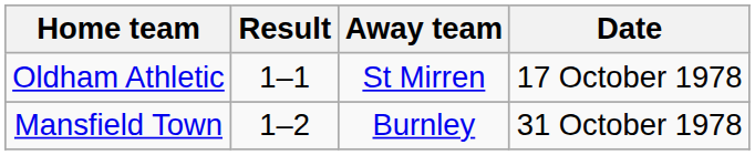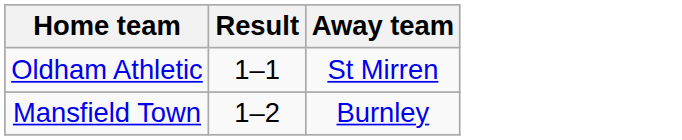- column: Date | 17 October 1978 | 31 October 1978
